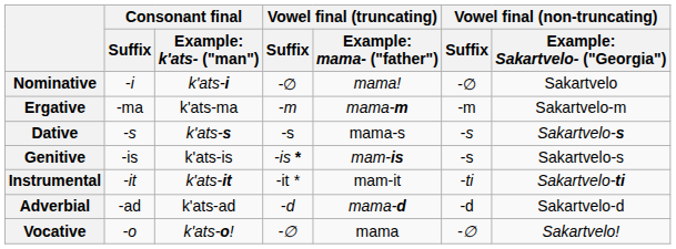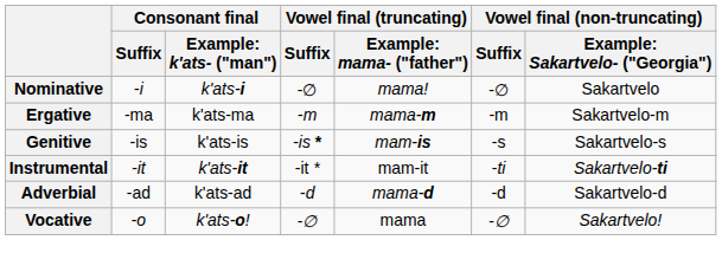- row: Dative | -s | k'ats-s | -s | mama-s | -s | Sakartvelo-s
